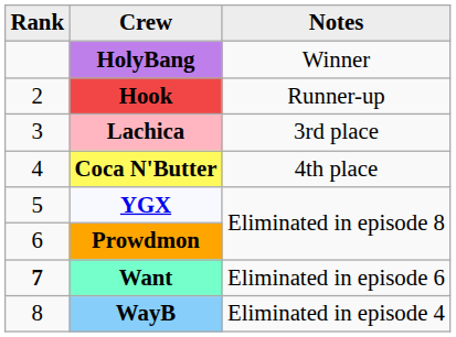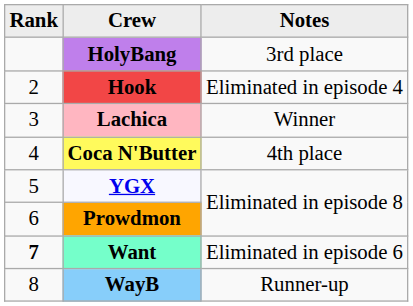HolyBang | Notes: Winner -> 3rd place
Hook | Notes: Runner-up -> Eliminated in episode 4
Lachica | Notes: 3rd place -> Winner
WayB | Notes: Eliminated in episode 4 -> Runner-up
